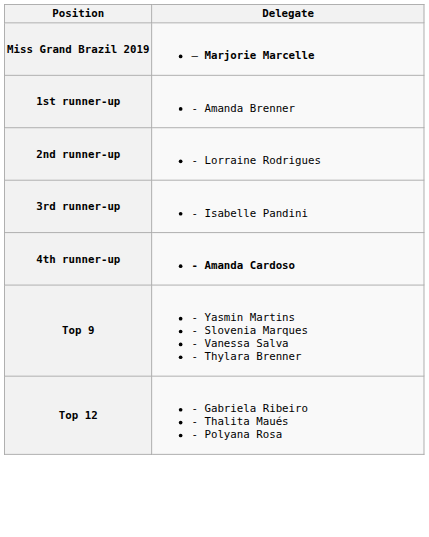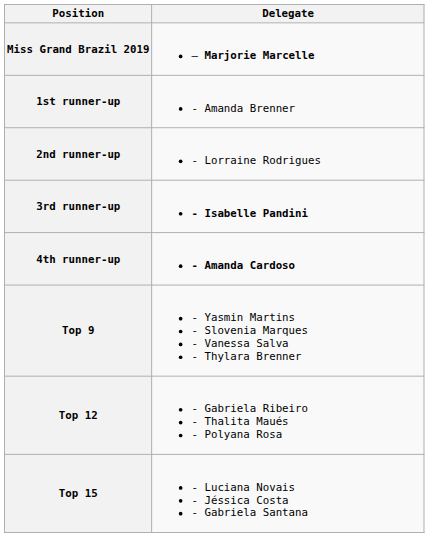3rd runner-up | Delegate: normal -> bold
+ row: Top 15 | - Luciana Novais - Jéssica Costa - Gabriela Santana
